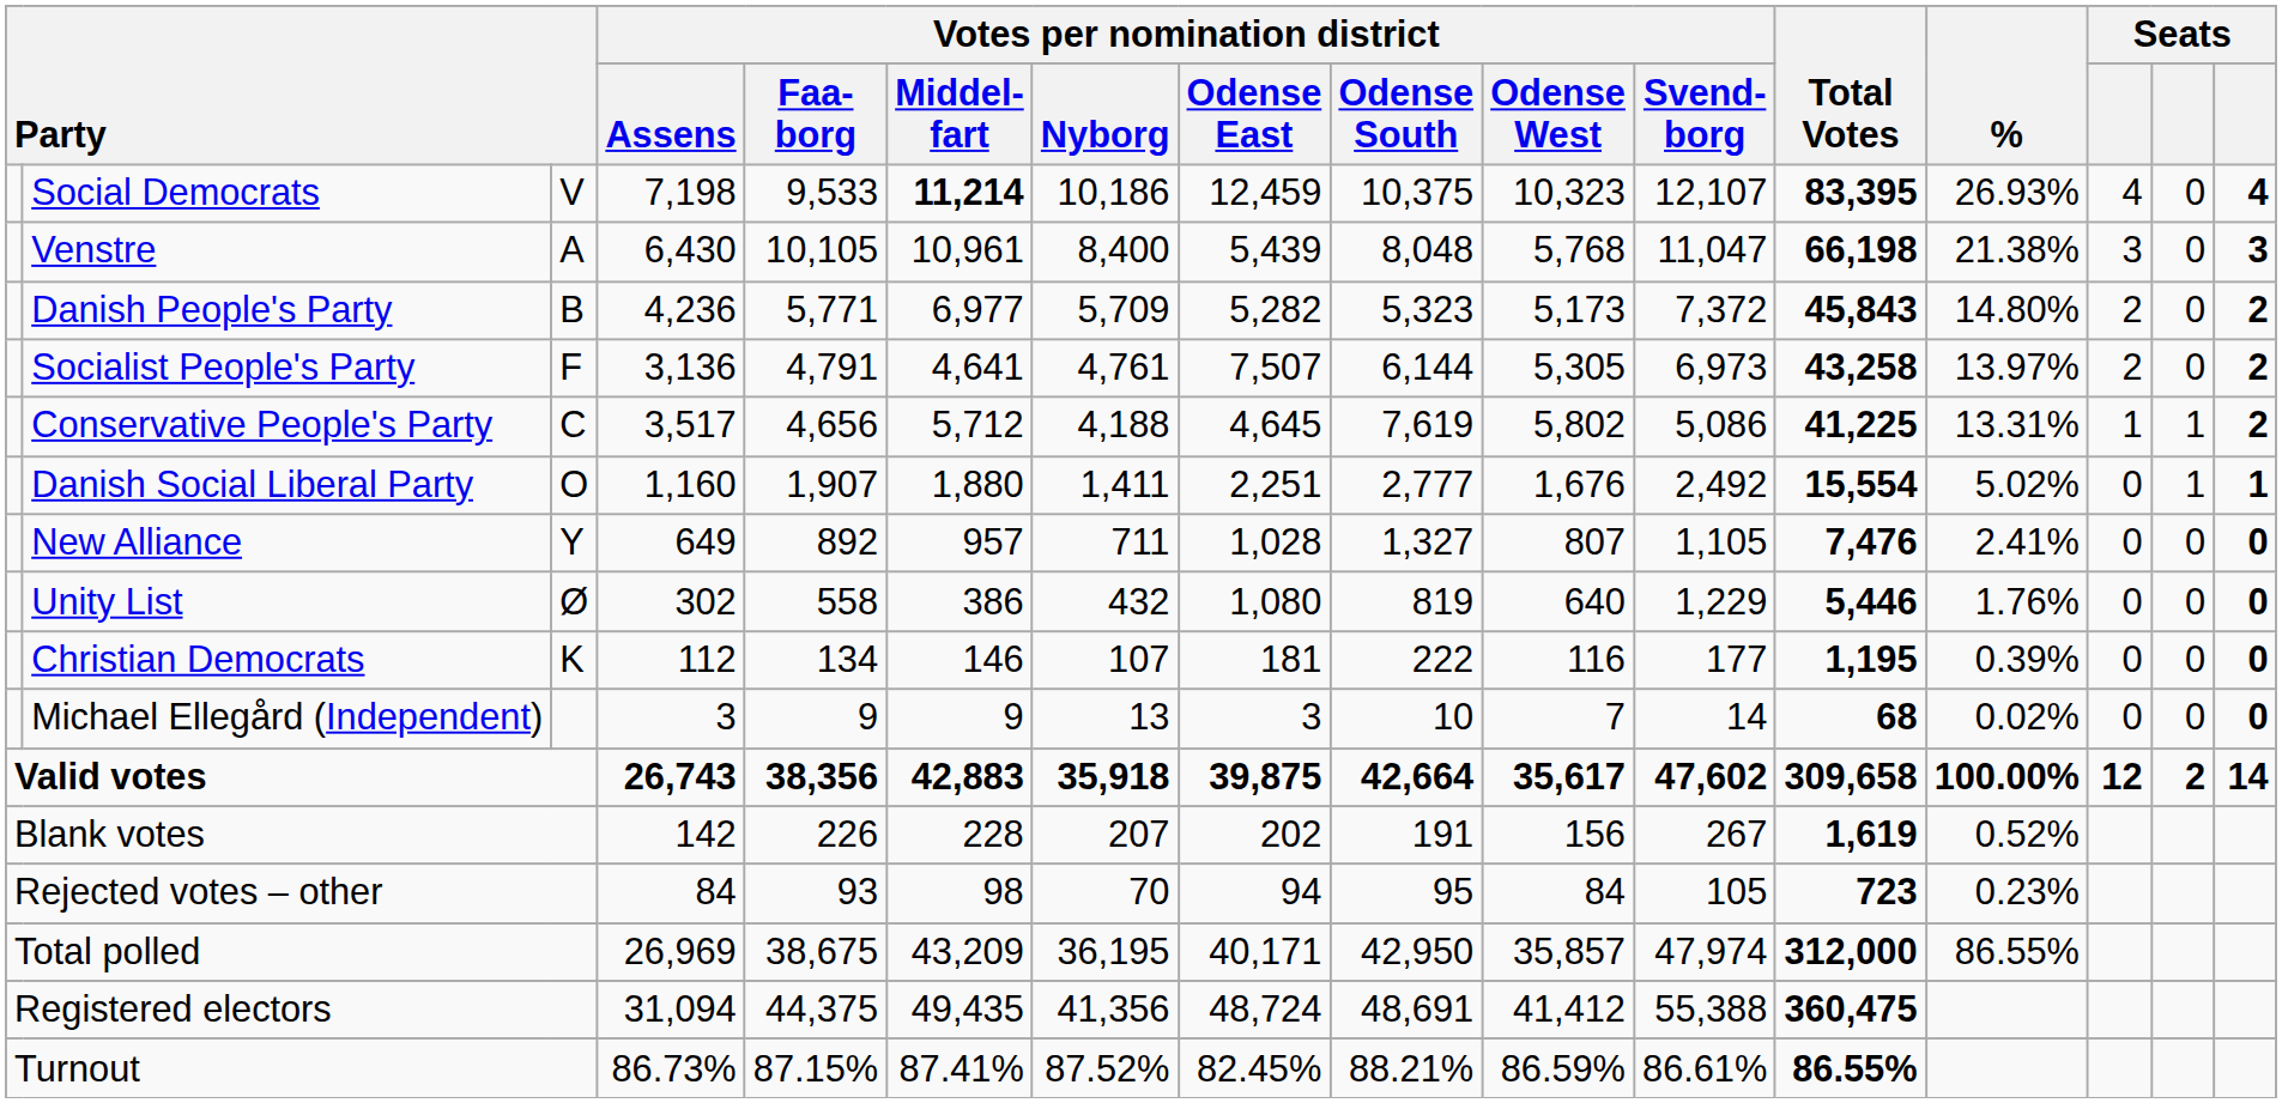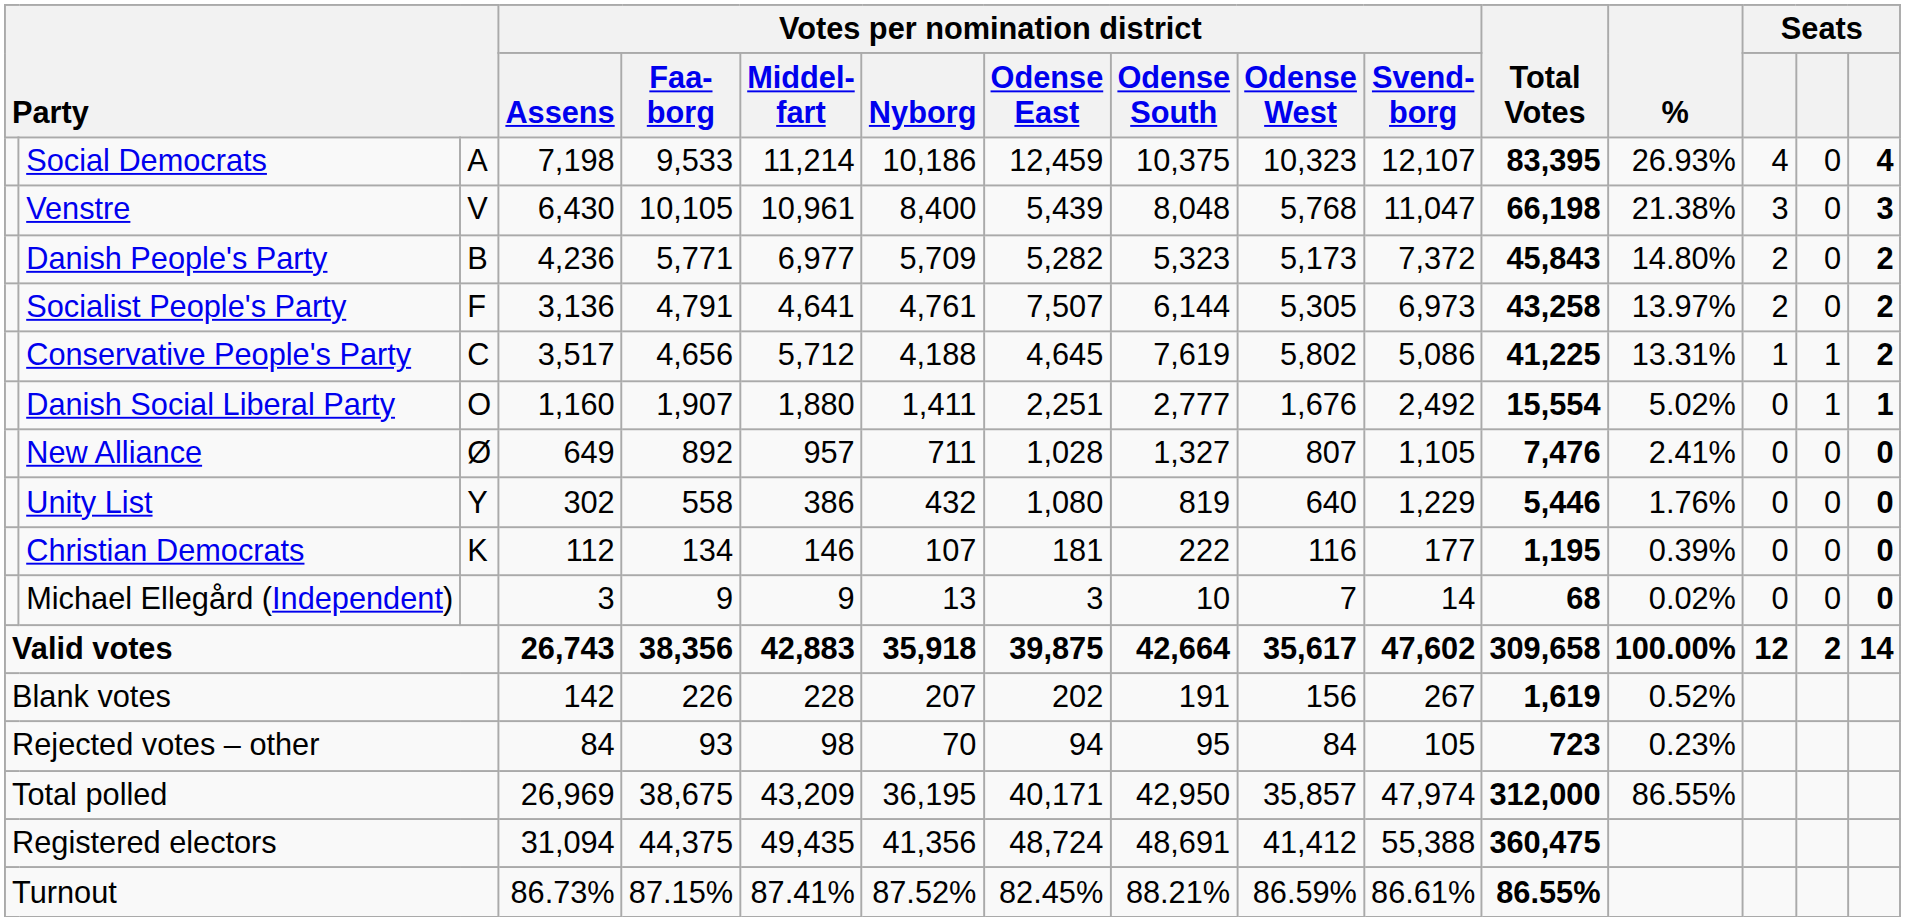Social Democrats | column 3: V -> A
Social Democrats | Votes per nomination district / Middel- fart: bold -> normal
Venstre | column 3: A -> V
New Alliance | column 3: Y -> Ø
Unity List | column 3: Ø -> Y
